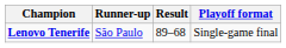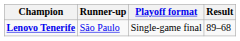columns swapped: Result <-> Playoff format
